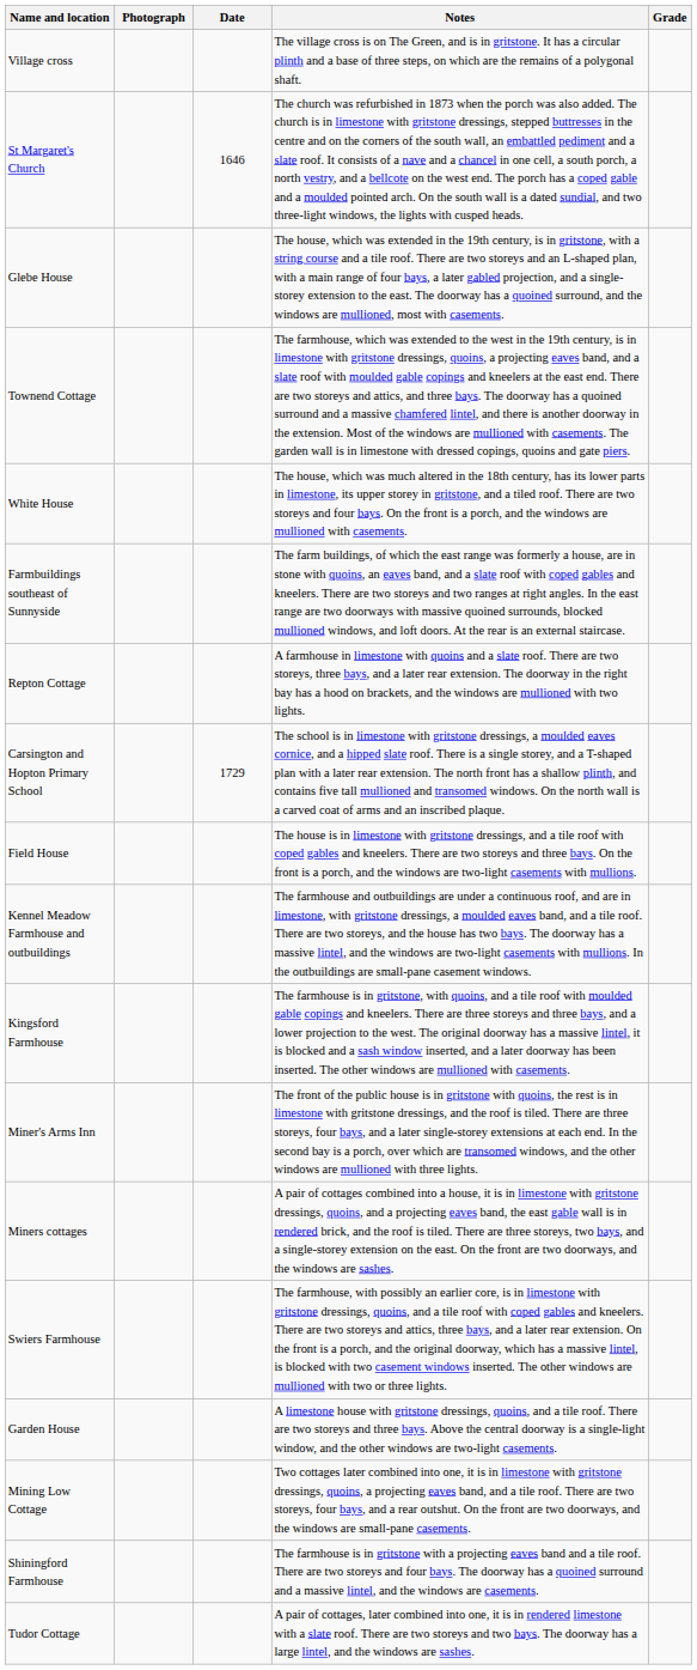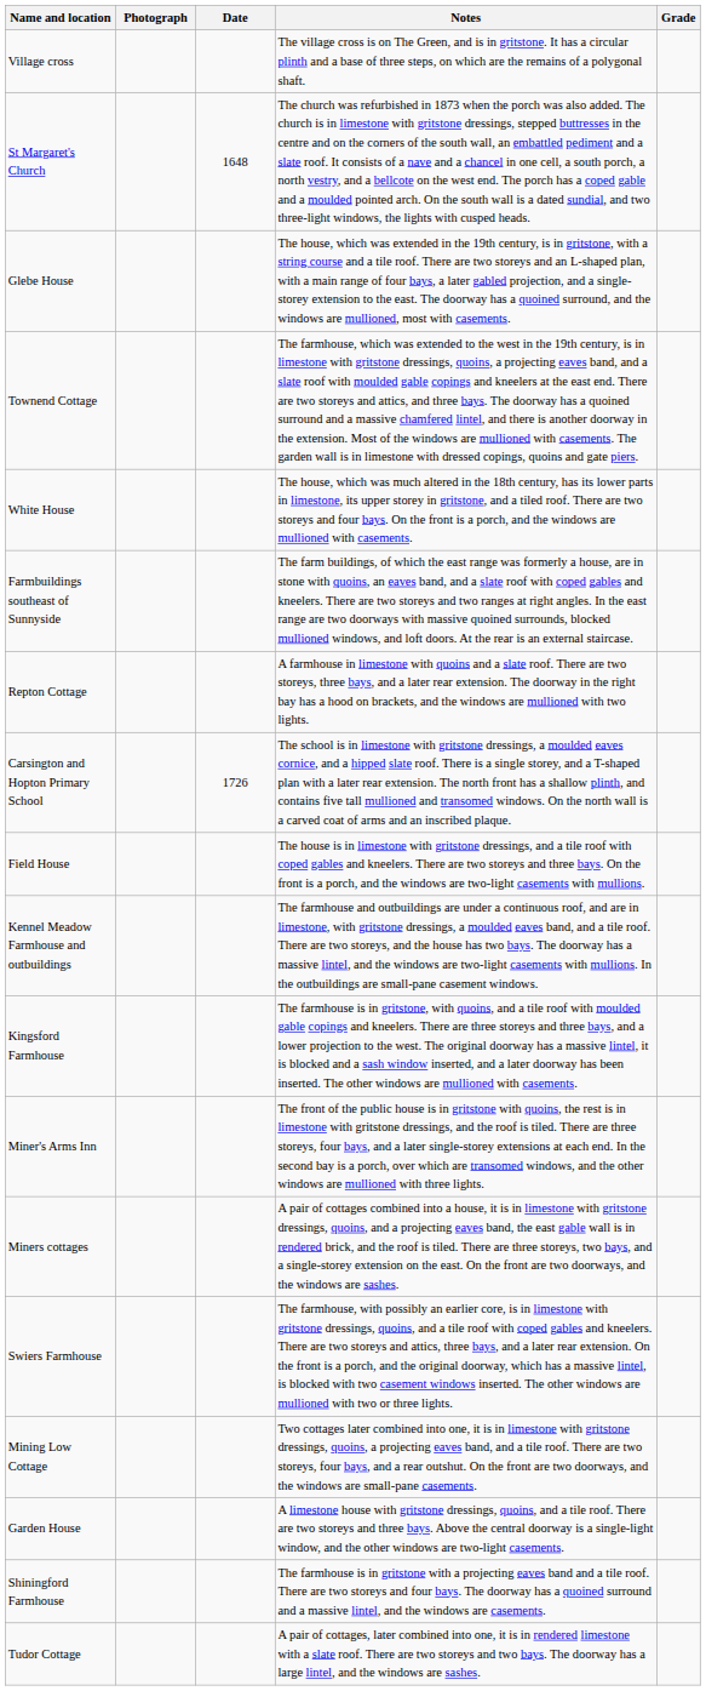St Margaret's Church | Date: 1646 -> 1648
Carsington and Hopton Primary School | Date: 1729 -> 1726
rows swapped: Garden House <-> Mining Low Cottage
